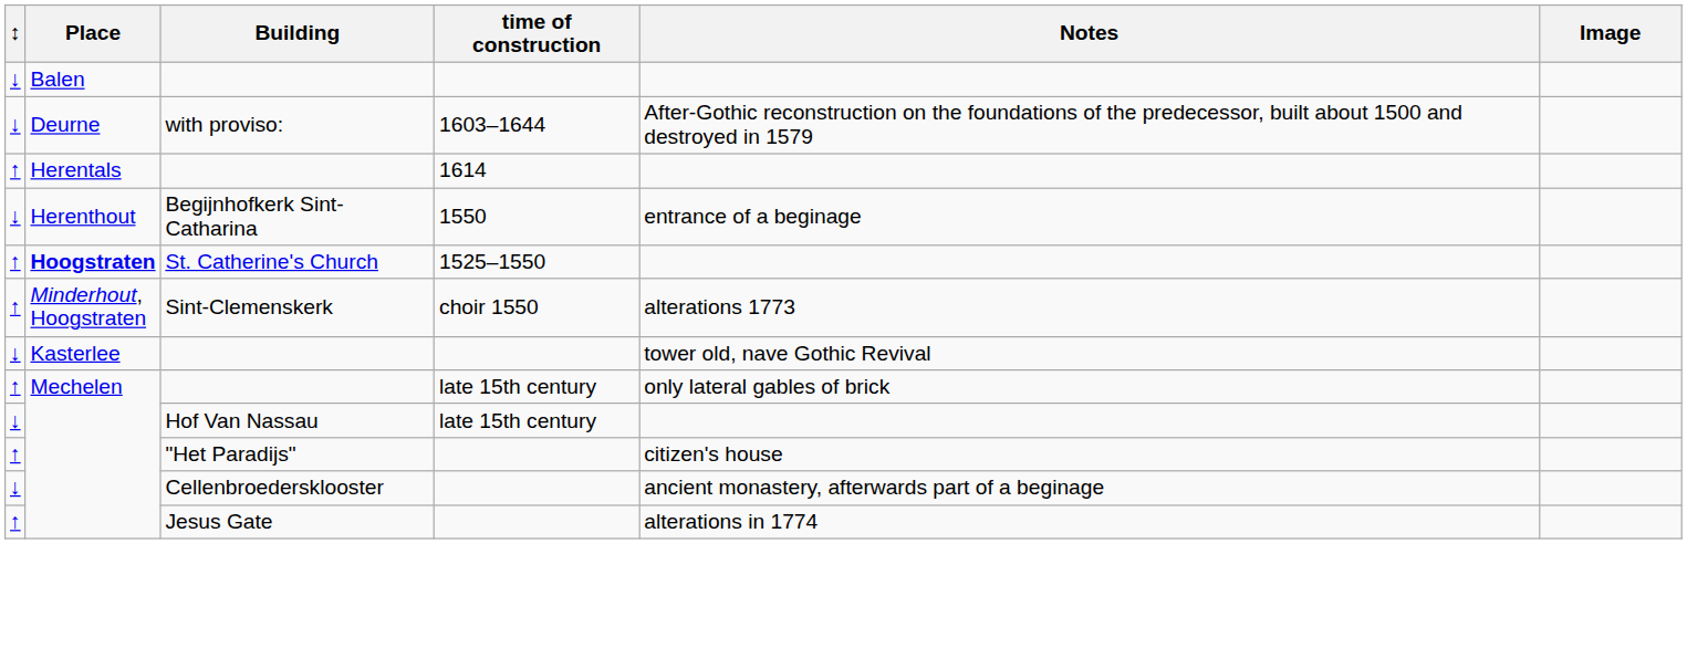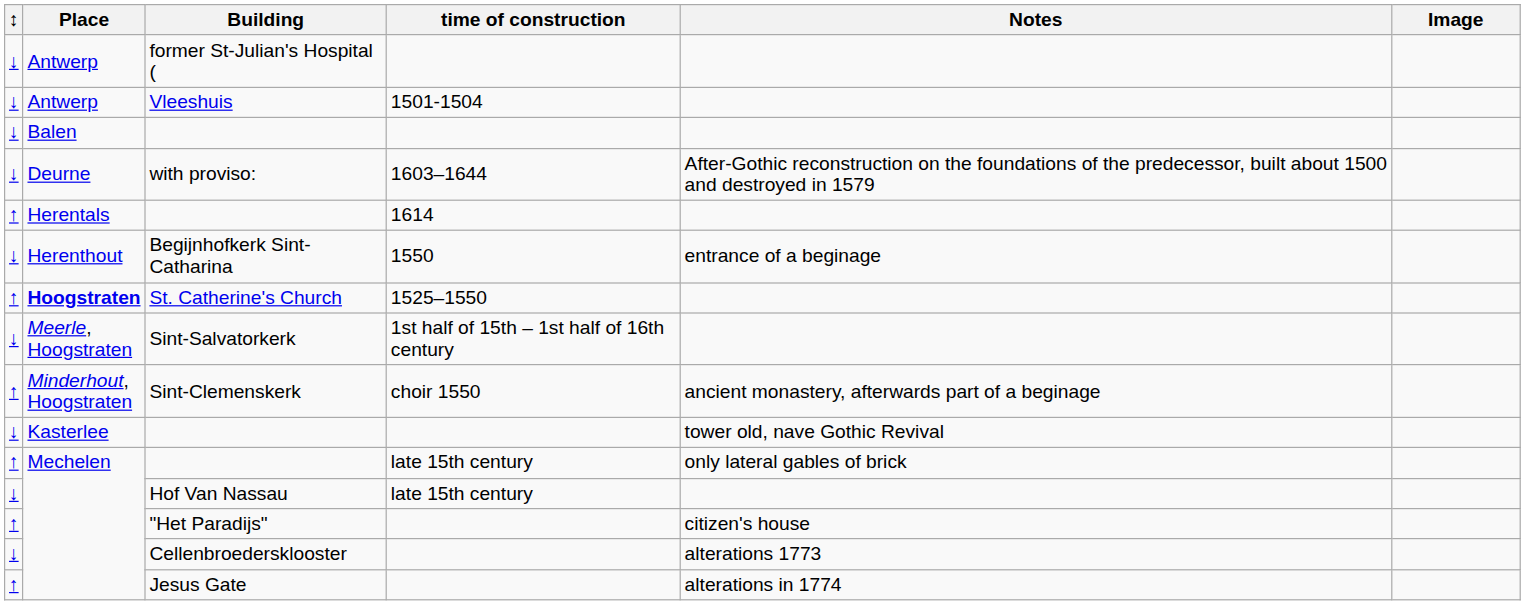+ row: ↓ | Antwerp | former St-Julian's Hospital (
+ row: ↓ | Antwerp | Vleeshuis | 1501-1504
+ row: ↓ | Meerle, Hoogstraten | Sint-Salvatorkerk | 1st half of 15th – 1st half of 16th century
Sint-Clemenskerk | Notes: alterations 1773 -> ancient monastery, afterwards part of a beginage
Cellenbroedersklooster | Notes: ancient monastery, afterwards part of a beginage -> alterations 1773
